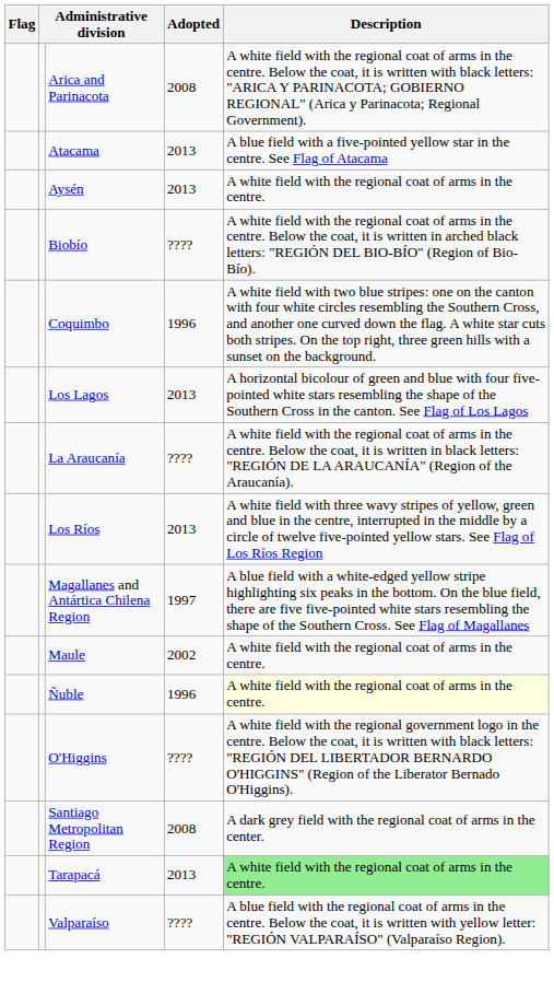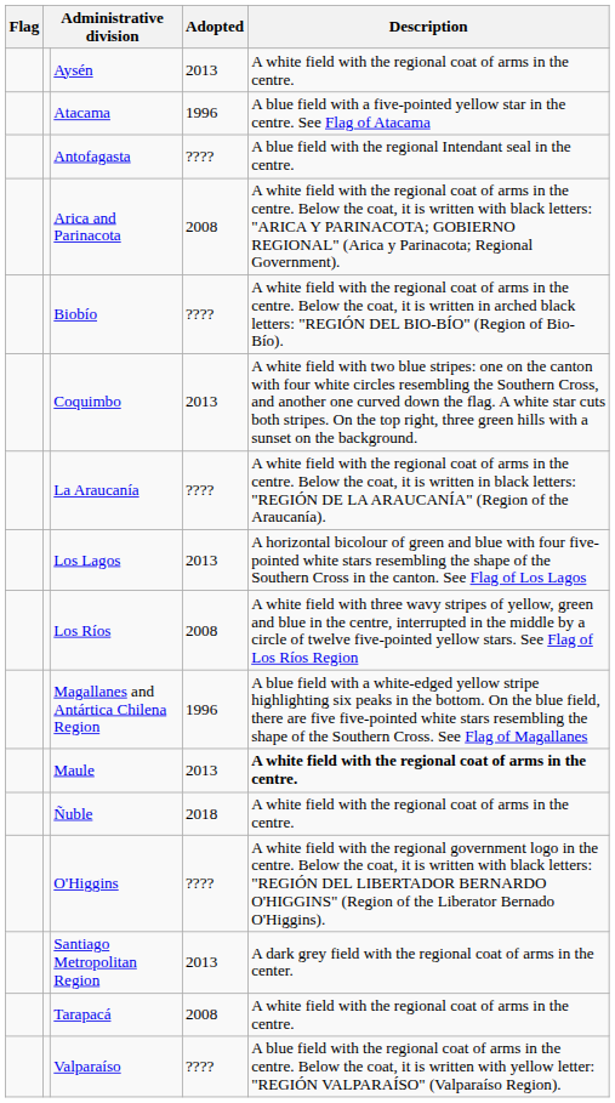rows swapped: Arica and Parinacota <-> Aysén
Atacama | Adopted: 2013 -> 1996
+ row: Antofagasta | ???? | A blue field with the regional Intendant seal in the centre.
Coquimbo | Adopted: 1996 -> 2013
rows swapped: La Araucanía <-> Los Lagos
Los Ríos | Adopted: 2013 -> 2008
Magallanes and Antártica Chilena Region | Adopted: 1997 -> 1996
Maule | Adopted: 2002 -> 2013
Maule | Description: normal -> bold
Ñuble | Adopted: 1996 -> 2018
Ñuble | Description: lightyellow background -> no background
Santiago Metropolitan Region | Adopted: 2008 -> 2013
Tarapacá | Adopted: 2013 -> 2008
Tarapacá | Description: lightgreen background -> no background
